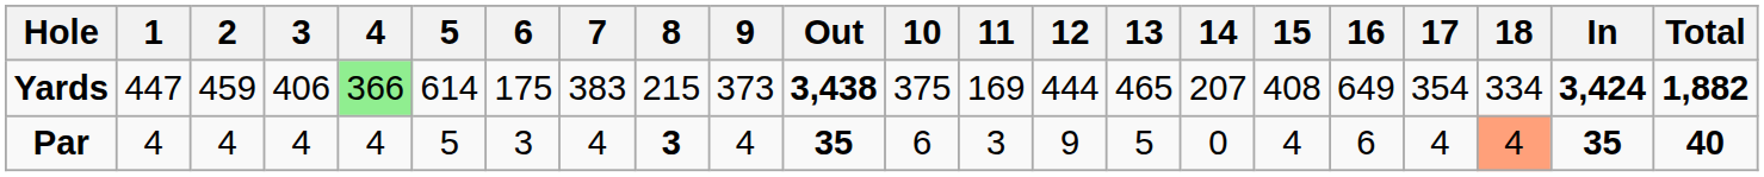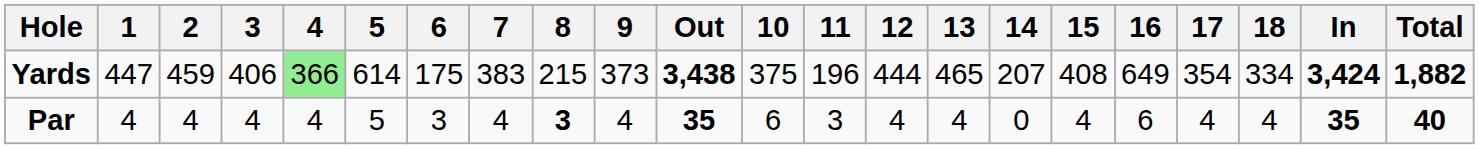Yards | 11: 169 -> 196
Par | 12: 9 -> 4
Par | 13: 5 -> 4
Par | 18: lightsalmon background -> no background
